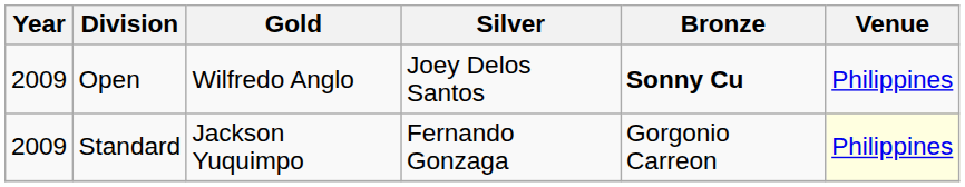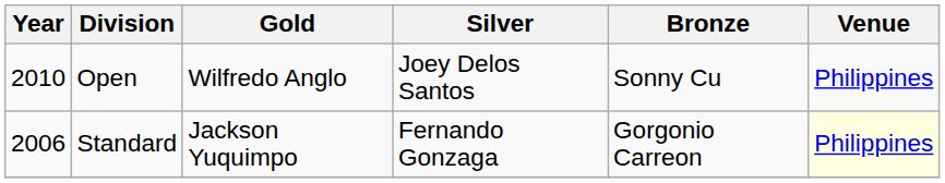Open | Year: 2009 -> 2010
Open | Bronze: bold -> normal
Standard | Year: 2009 -> 2006
